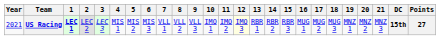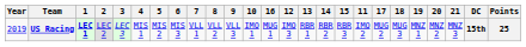columns swapped: 11 <-> 16
US Racing | Year: 2021 -> 2019
US Racing | 12: lightyellow background -> no background
US Racing | Points: 27 -> 25
